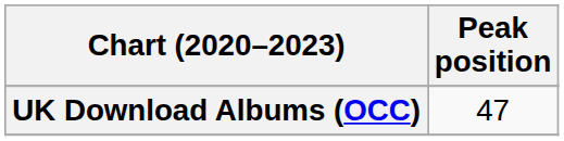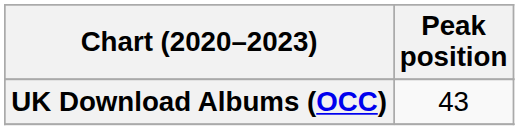UK Download Albums (OCC) | Peak position: 47 -> 43
